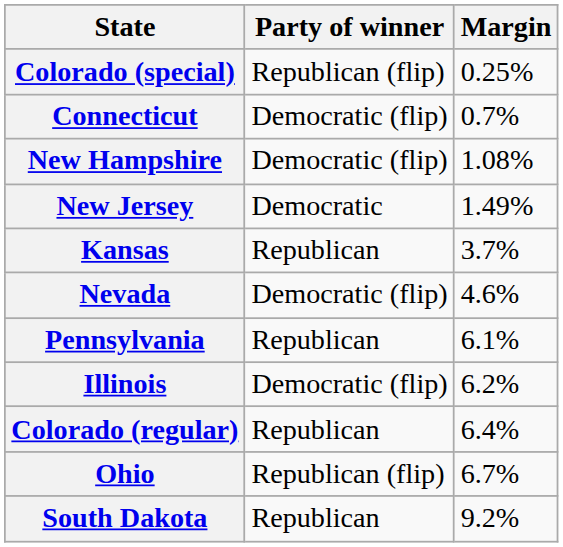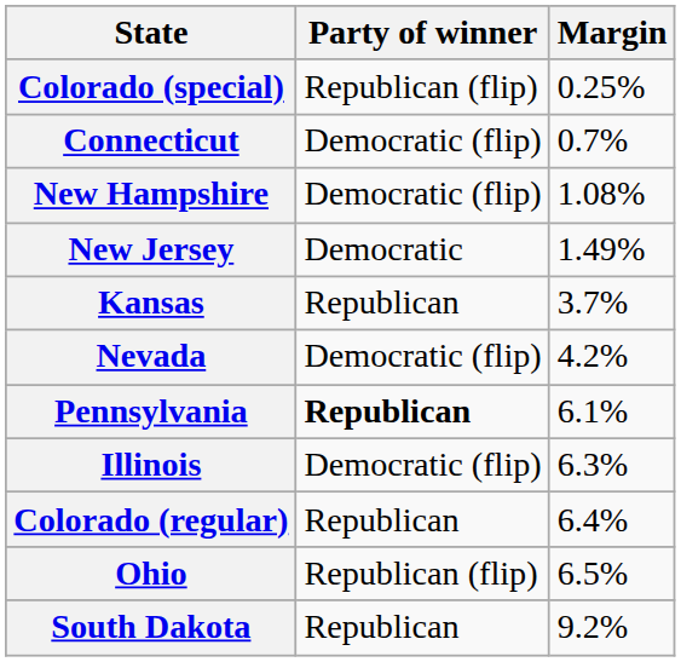Nevada | Margin: 4.6% -> 4.2%
Pennsylvania | Party of winner: normal -> bold
Illinois | Margin: 6.2% -> 6.3%
Ohio | Margin: 6.7% -> 6.5%
